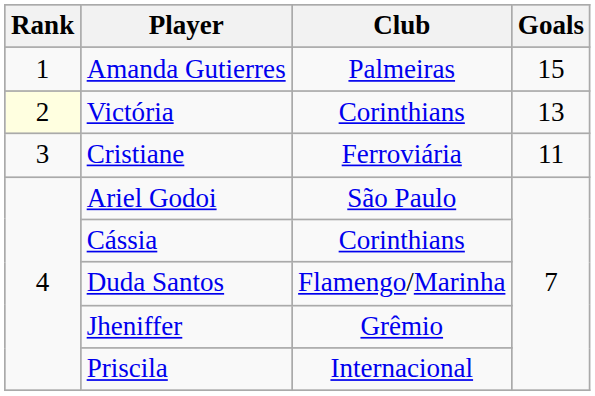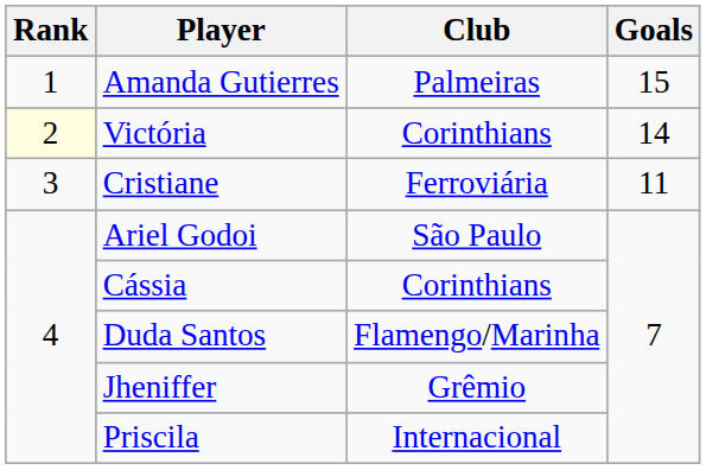Victória | Goals: 13 -> 14
